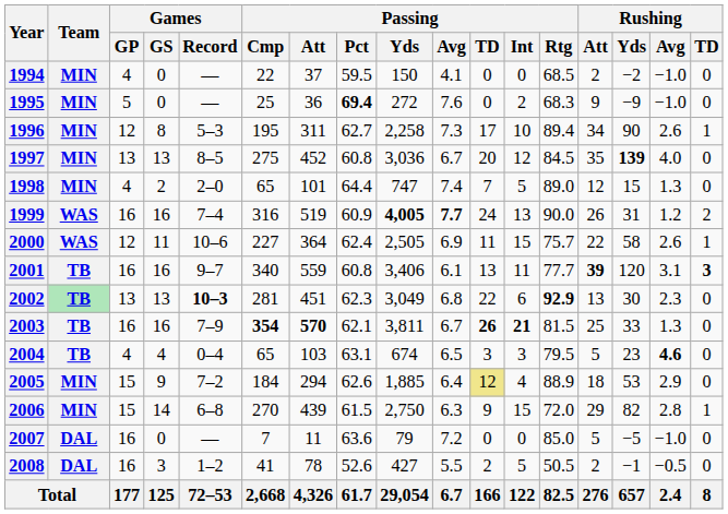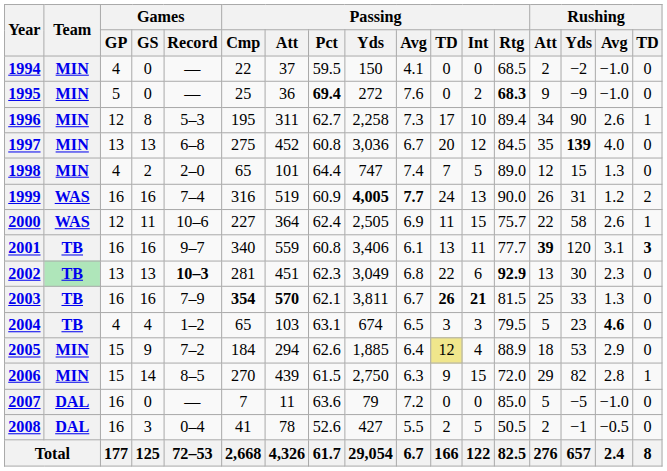1995 | Passing / Rtg: normal -> bold
1997 | Games / Record: 8–5 -> 6–8
2004 | Games / Record: 0–4 -> 1–2
2006 | Games / Record: 6–8 -> 8–5
2008 | Games / Record: 1–2 -> 0–4
